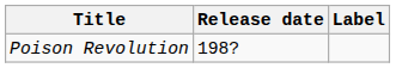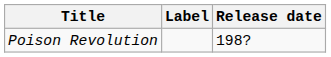columns swapped: Release date <-> Label
